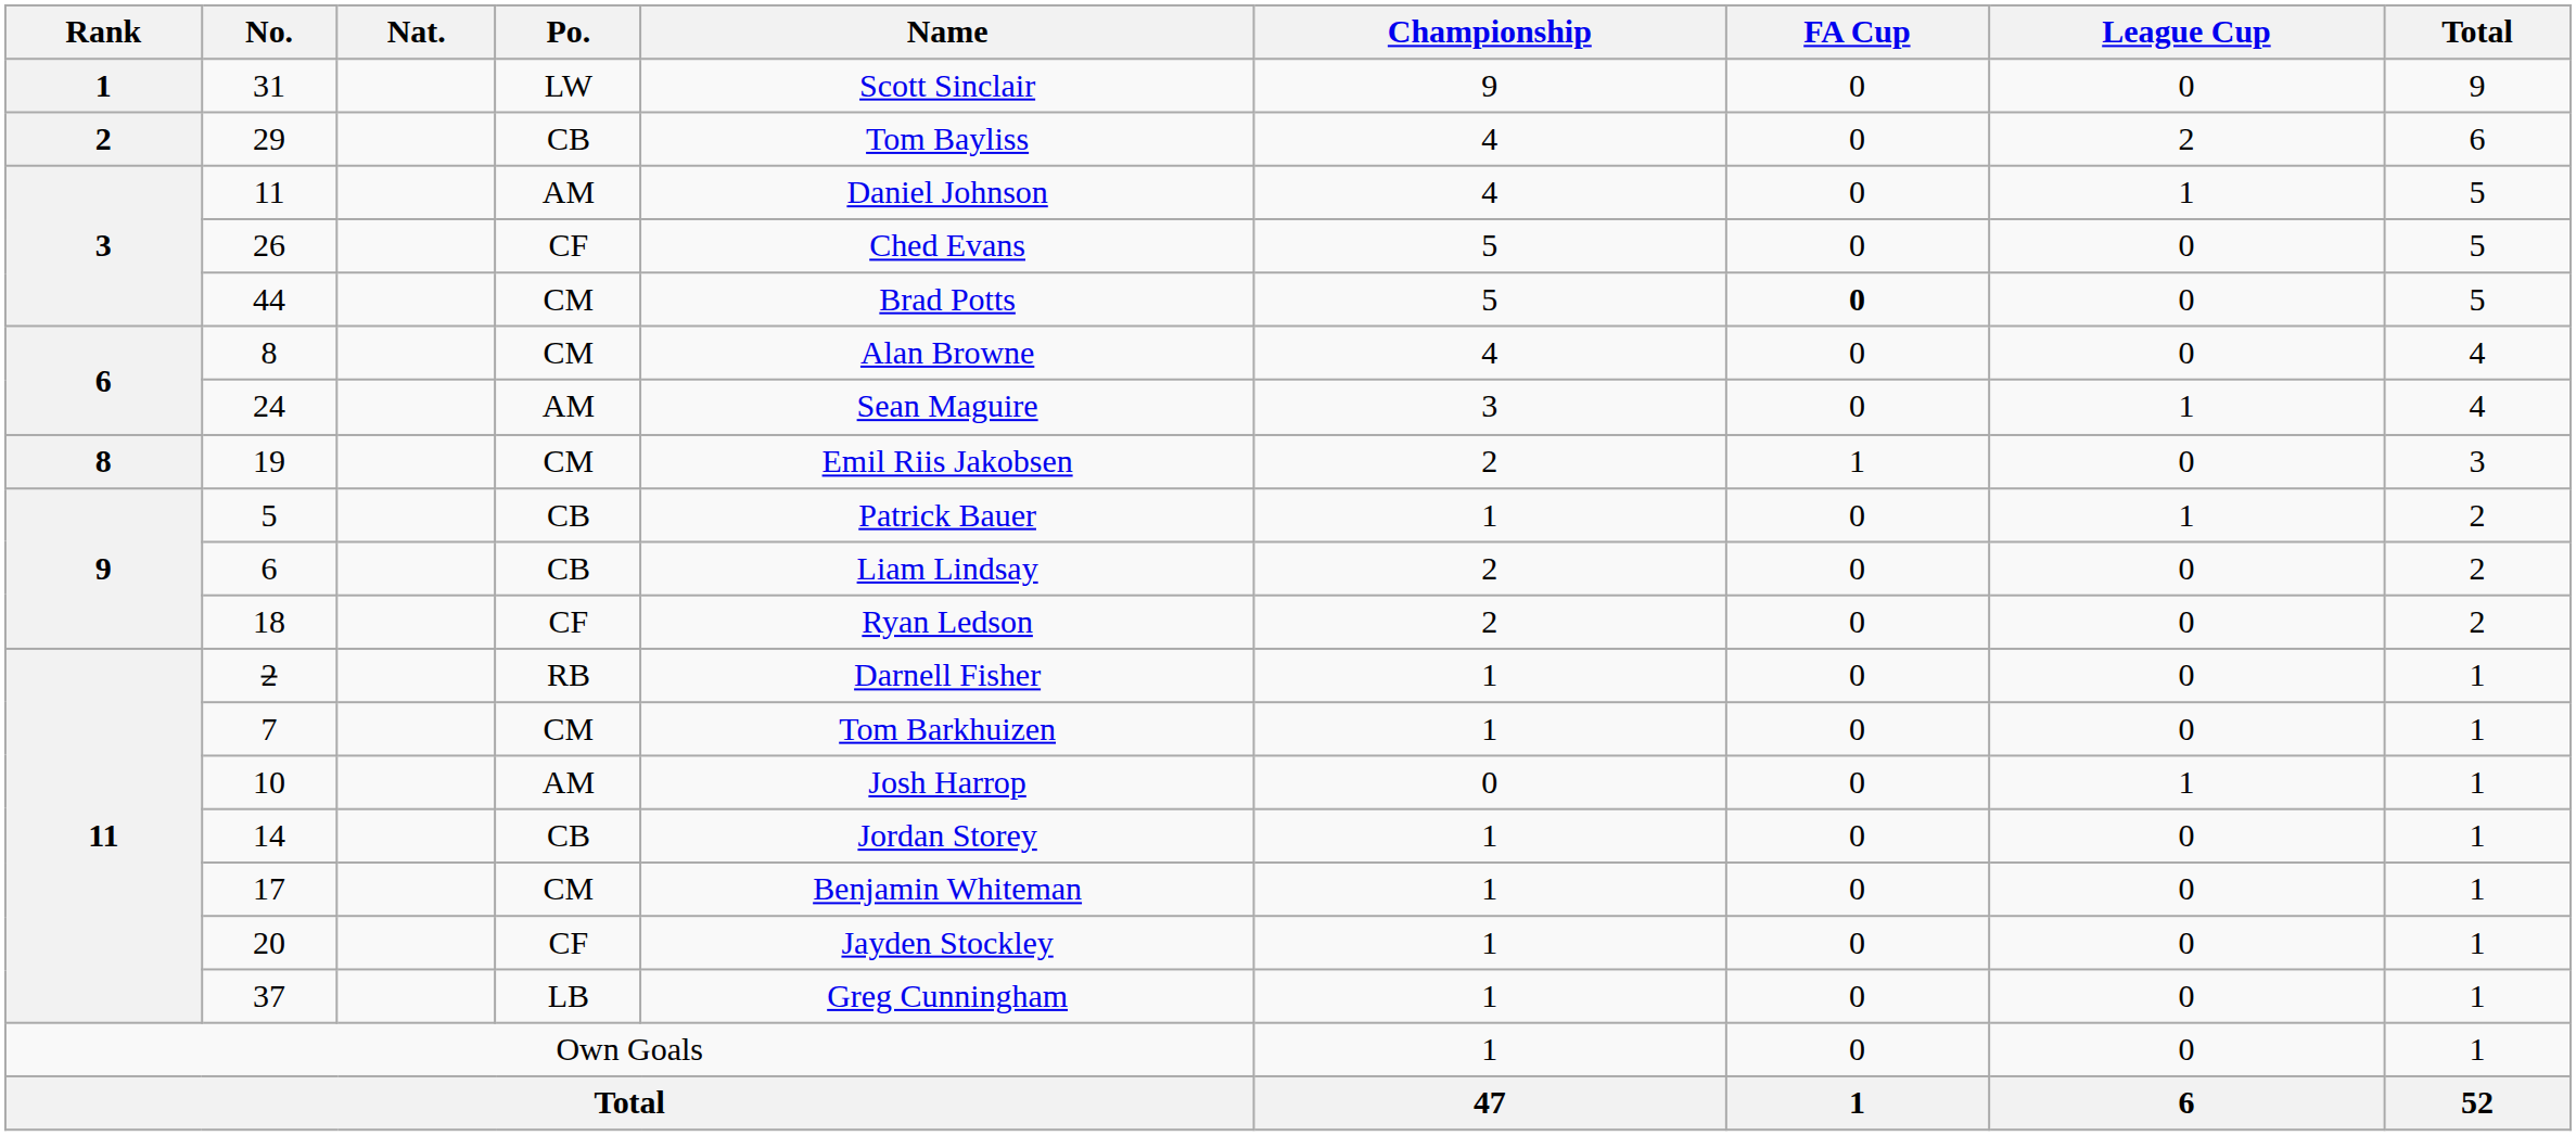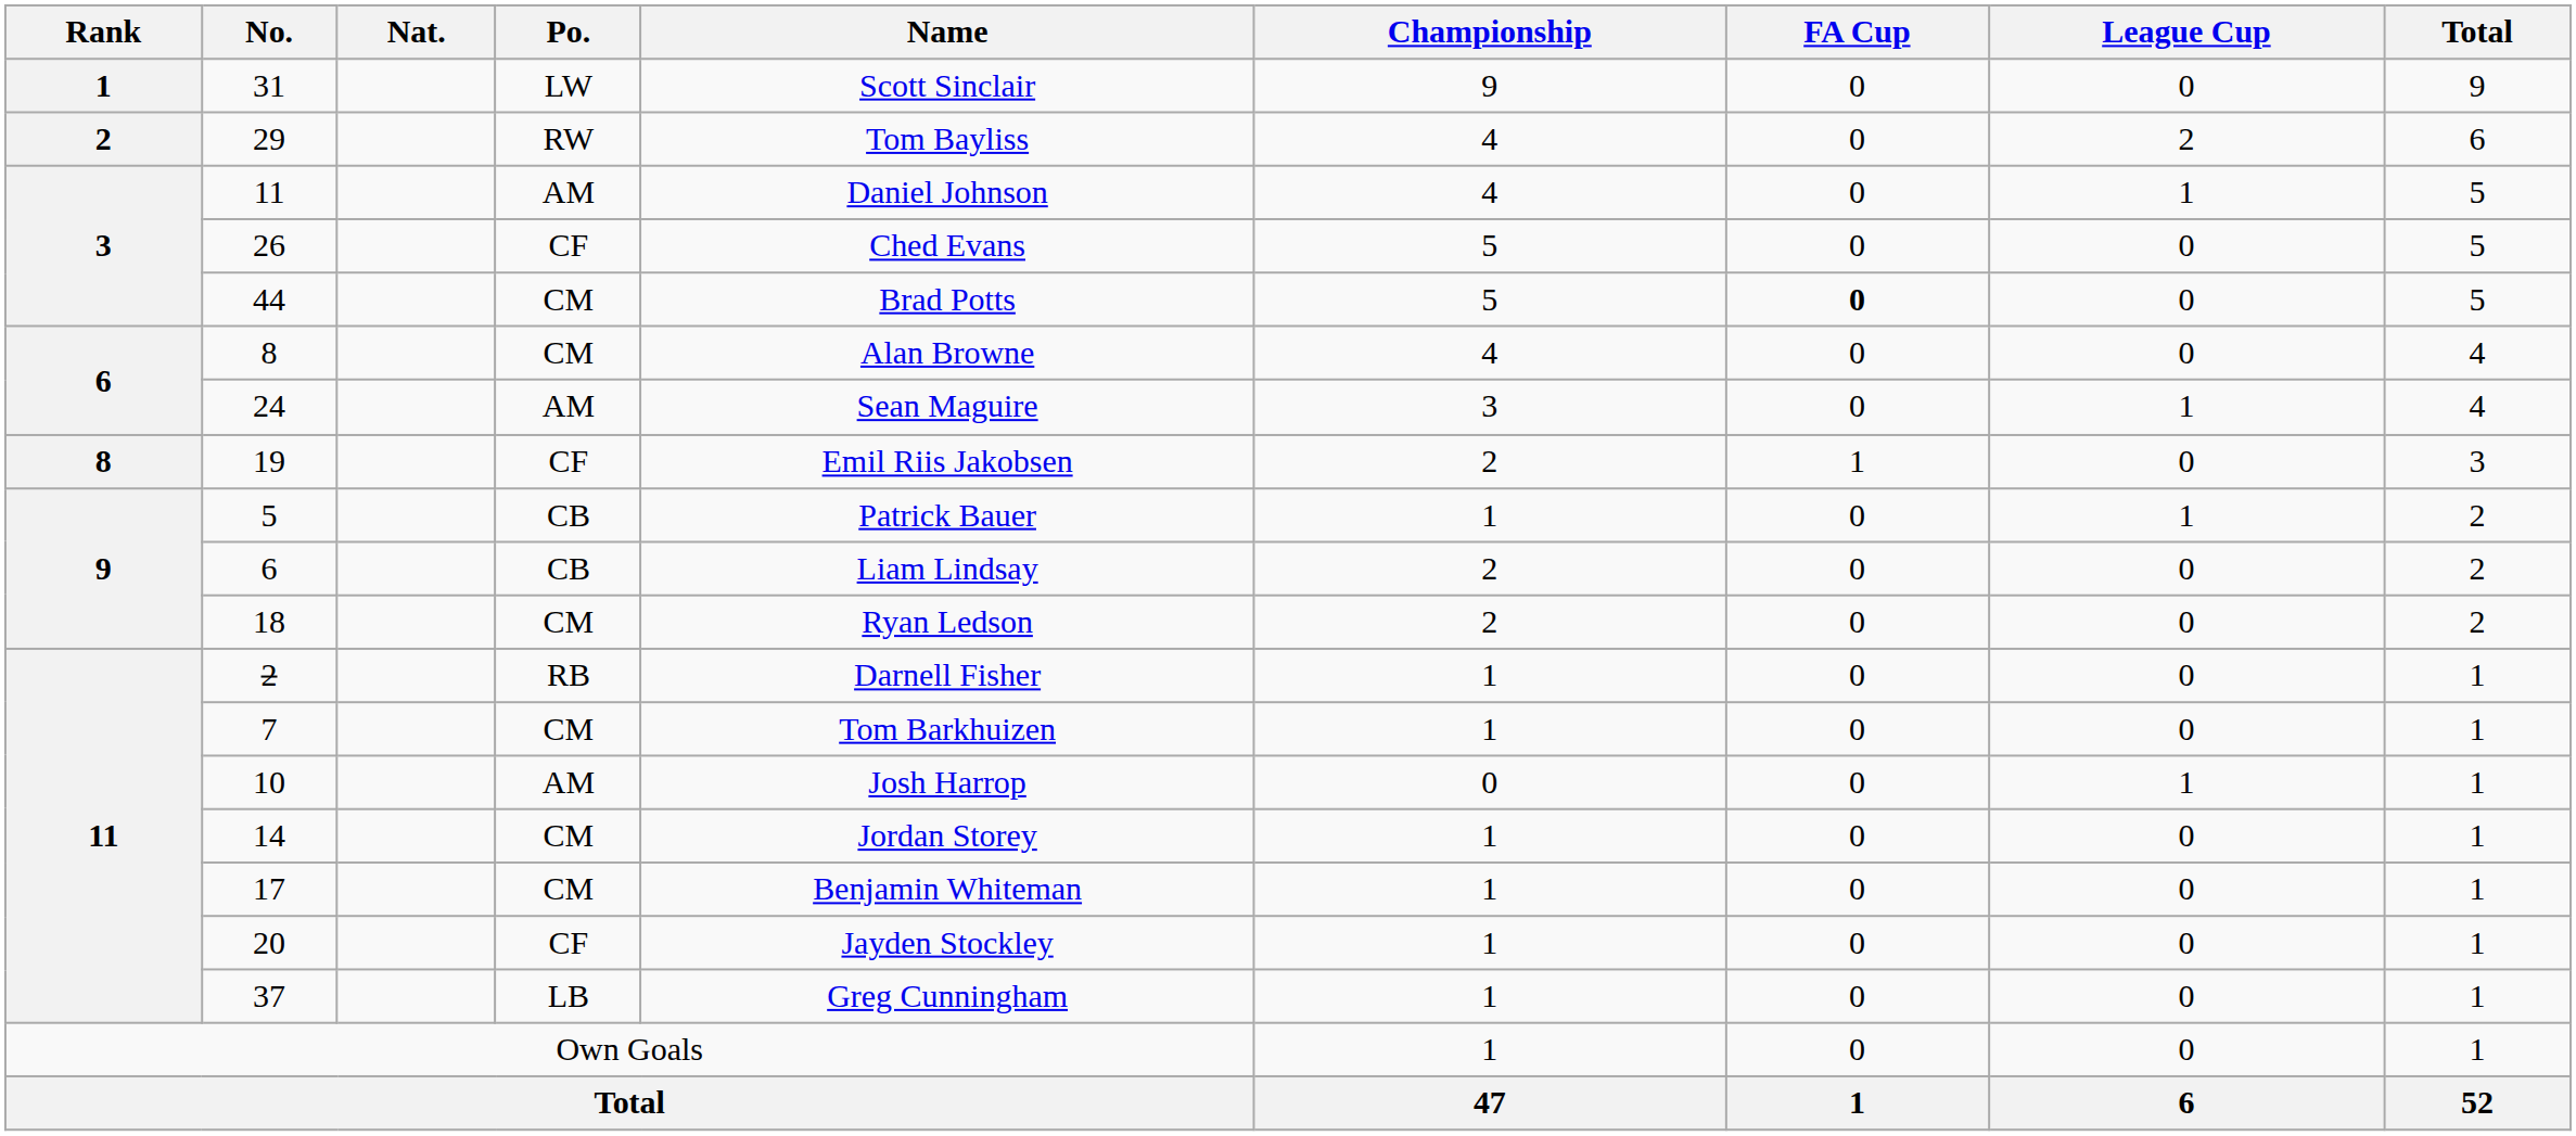29 | Po.: CB -> RW
19 | Po.: CM -> CF
18 | Po.: CF -> CM
14 | Po.: CB -> CM
